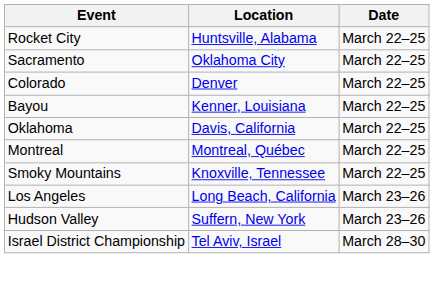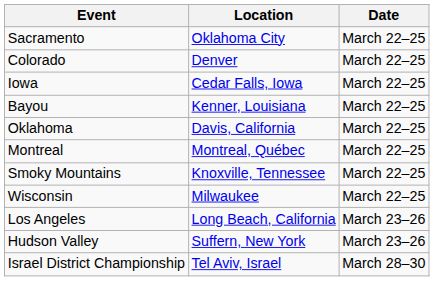- row: Rocket City | Huntsville, Alabama | March 22–25
+ row: Iowa | Cedar Falls, Iowa | March 22–25
+ row: Wisconsin | Milwaukee | March 22–25
